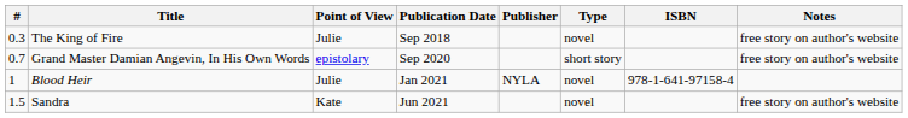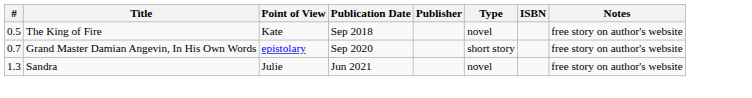The King of Fire | #: 0.3 -> 0.5
The King of Fire | Point of View: Julie -> Kate
- row: 1 | Blood Heir | Julie | Jan 2021 | NYLA | novel | 978-1-641-97158-4
Sandra | #: 1.5 -> 1.3
Sandra | Point of View: Kate -> Julie
